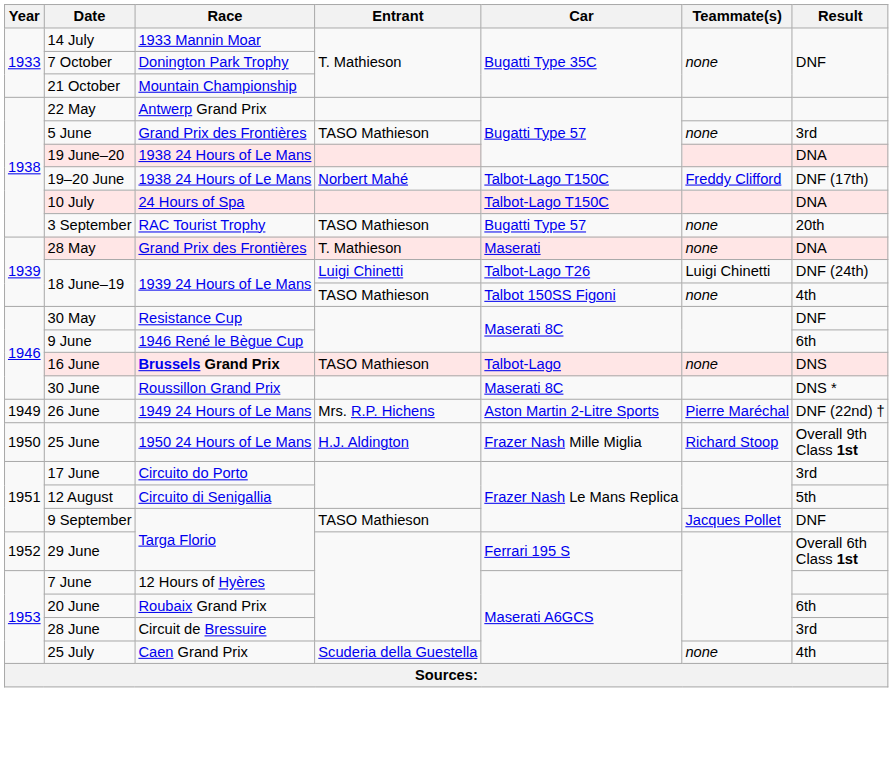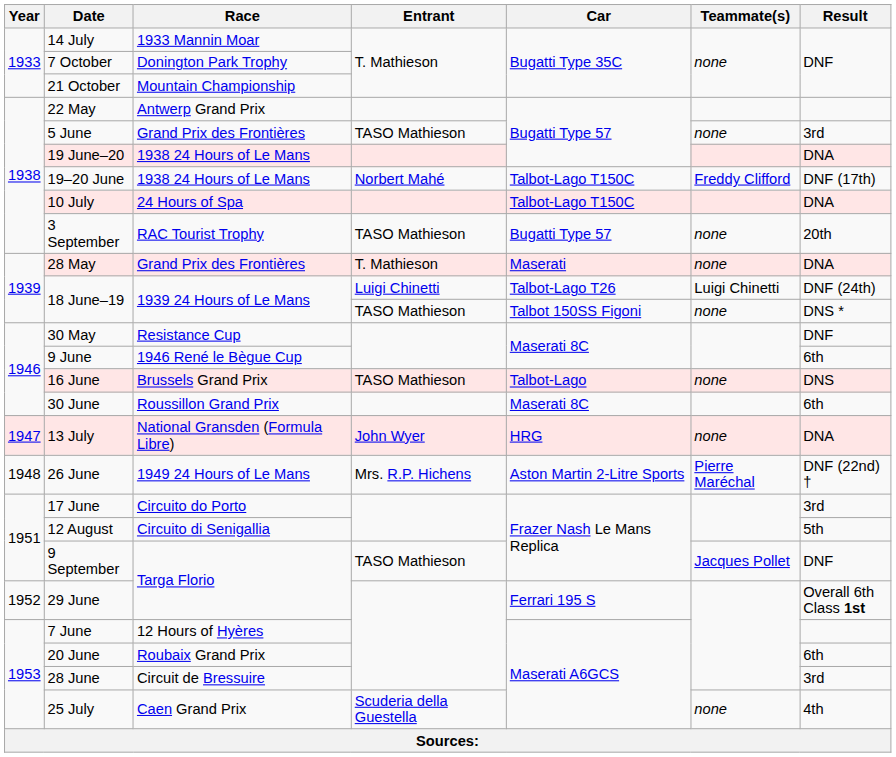18 June–19 / TASO Mathieson | Result: 4th -> DNS *
16 June | Race: bold -> normal
30 June | Result: DNS * -> 6th
+ row: 1947 | 13 July | National Gransden (Formula Libre) | John Wyer | HRG | none | DNA
26 June | Year: 1949 -> 1948
- row: 1950 | 25 June | 1950 24 Hours of Le Mans | H.J. Aldington | Frazer Nash Mille Miglia | Richard Stoop | Overall 9th Class 1st
